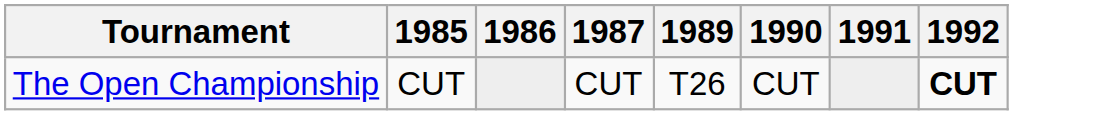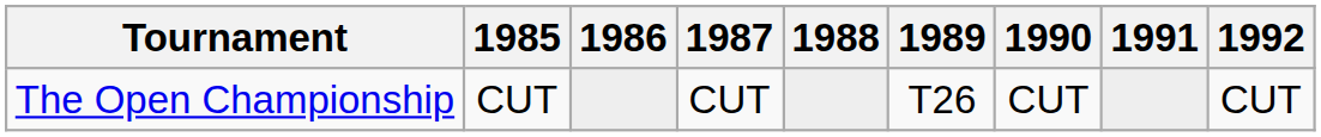+ column: 1988
The Open Championship | 1992: bold -> normal
